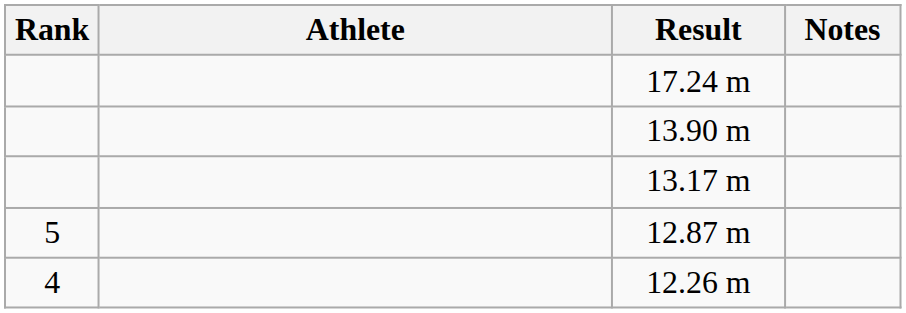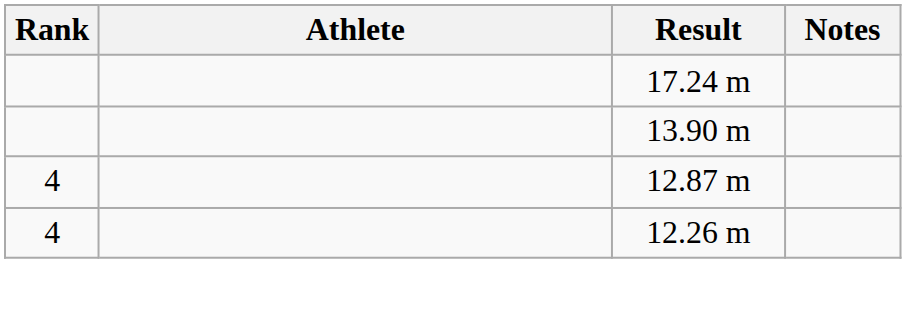- row: 13.17 m
12.87 m | Rank: 5 -> 4
